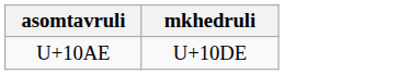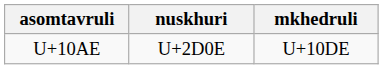+ column: nuskhuri | U+2D0E
